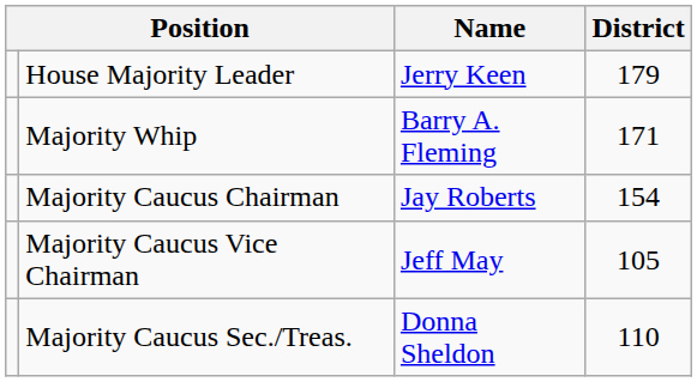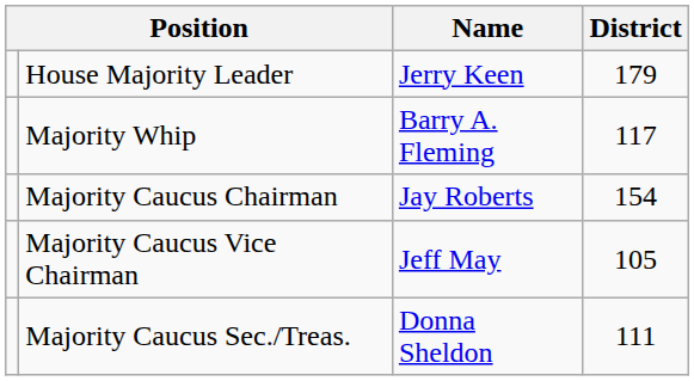Majority Whip | District: 171 -> 117
Majority Caucus Sec./Treas. | District: 110 -> 111
